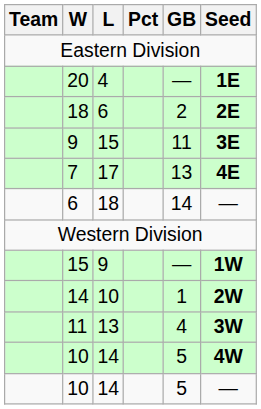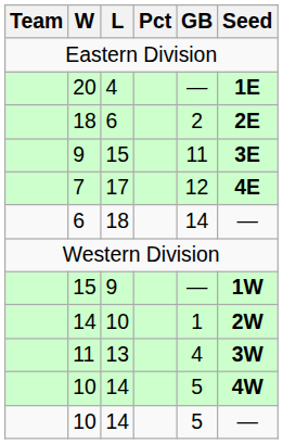7 | GB: 13 -> 12
